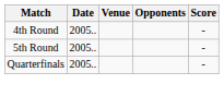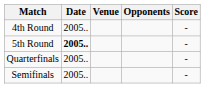5th Round | Date: normal -> bold
+ row: Semifinals | 2005.. | -
